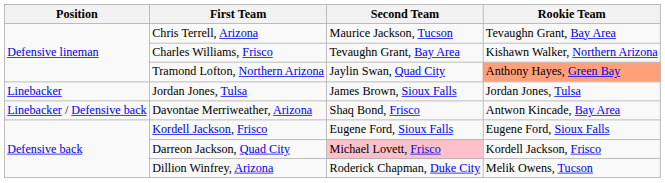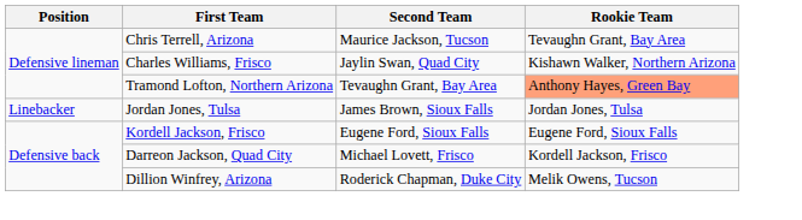Charles Williams, Frisco | Second Team: Tevaughn Grant, Bay Area -> Jaylin Swan, Quad City
Tramond Lofton, Northern Arizona | Second Team: Jaylin Swan, Quad City -> Tevaughn Grant, Bay Area
- row: Linebacker / Defensive back | Davontae Merriweather, Arizona | Shaq Bond, Frisco | Antwon Kincade, Bay Area
Darreon Jackson, Quad City | Second Team: pink background -> no background
